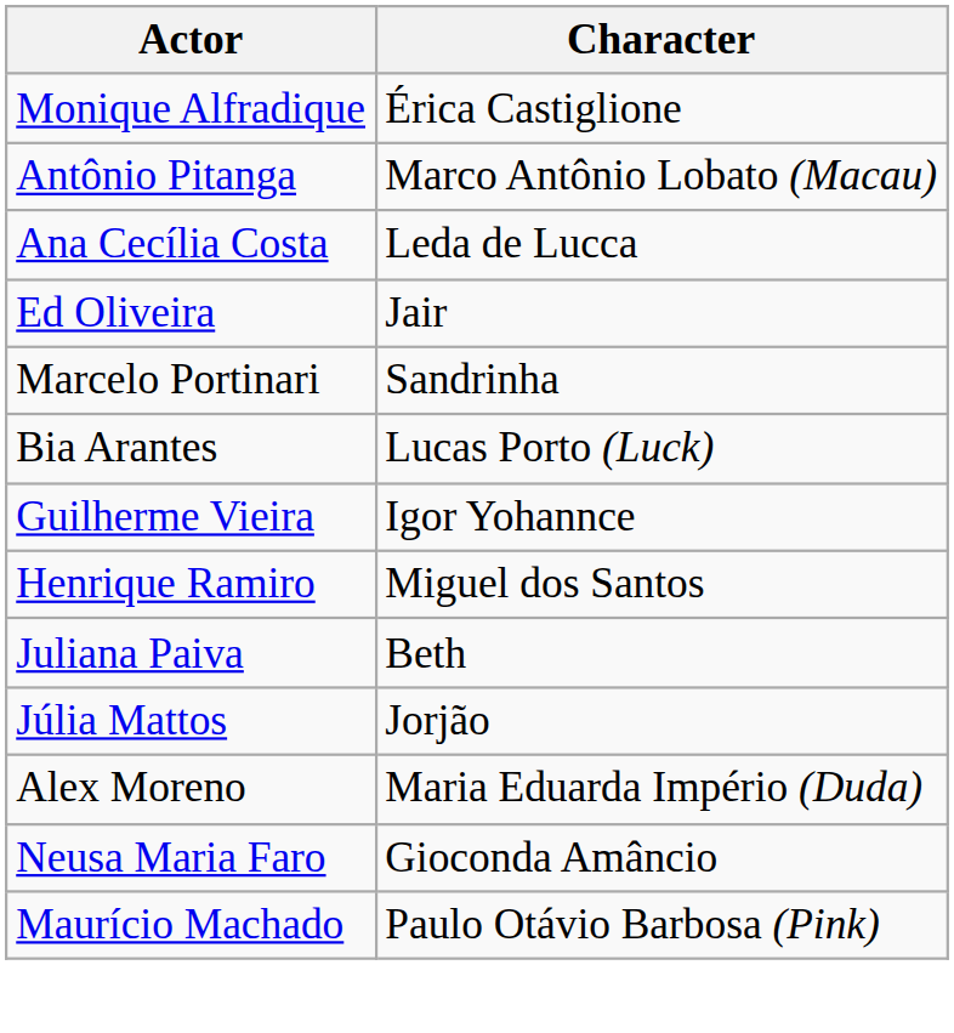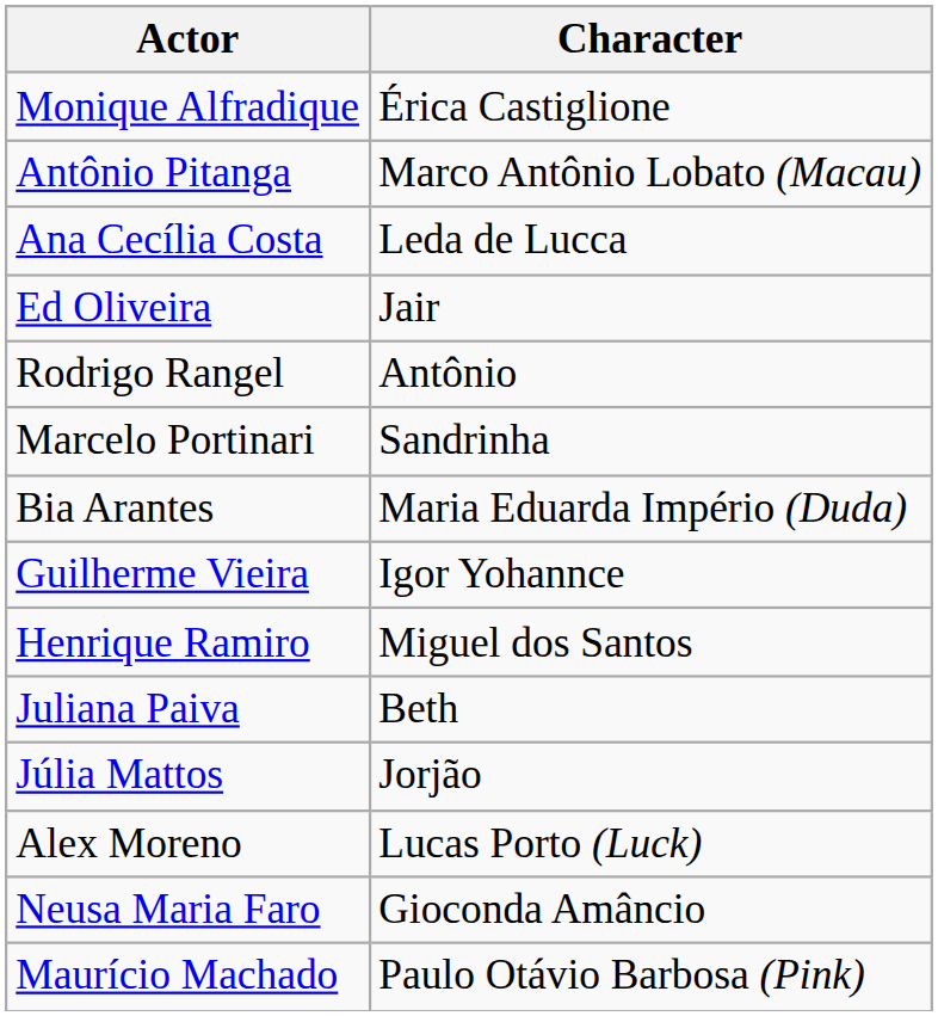+ row: Rodrigo Rangel | Antônio
Bia Arantes | Character: Lucas Porto (Luck) -> Maria Eduarda Império (Duda)
Alex Moreno | Character: Maria Eduarda Império (Duda) -> Lucas Porto (Luck)
